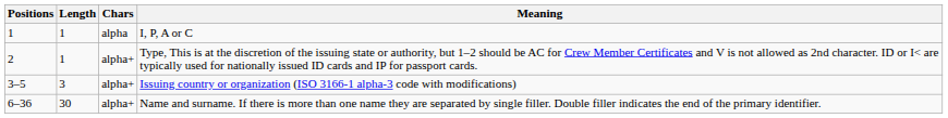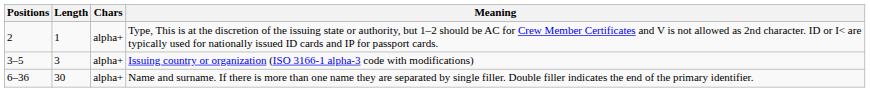- row: 1 | 1 | alpha | I, P, A or C
